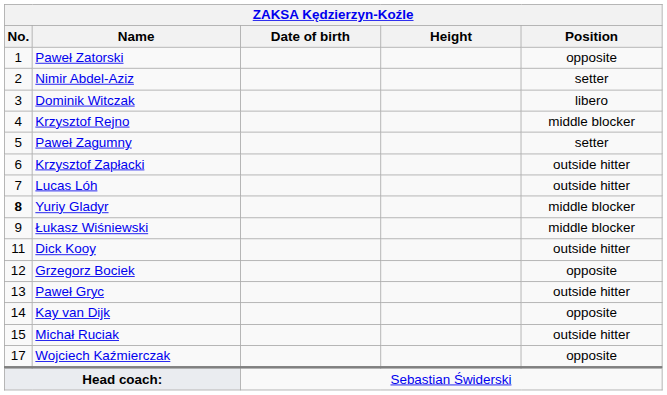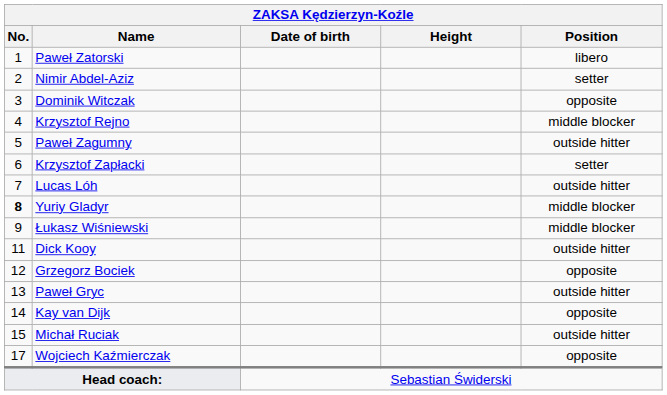Paweł Zatorski | Position: opposite -> libero
Dominik Witczak | Position: libero -> opposite
Paweł Zagumny | Position: setter -> outside hitter
Krzysztof Zapłacki | Position: outside hitter -> setter
